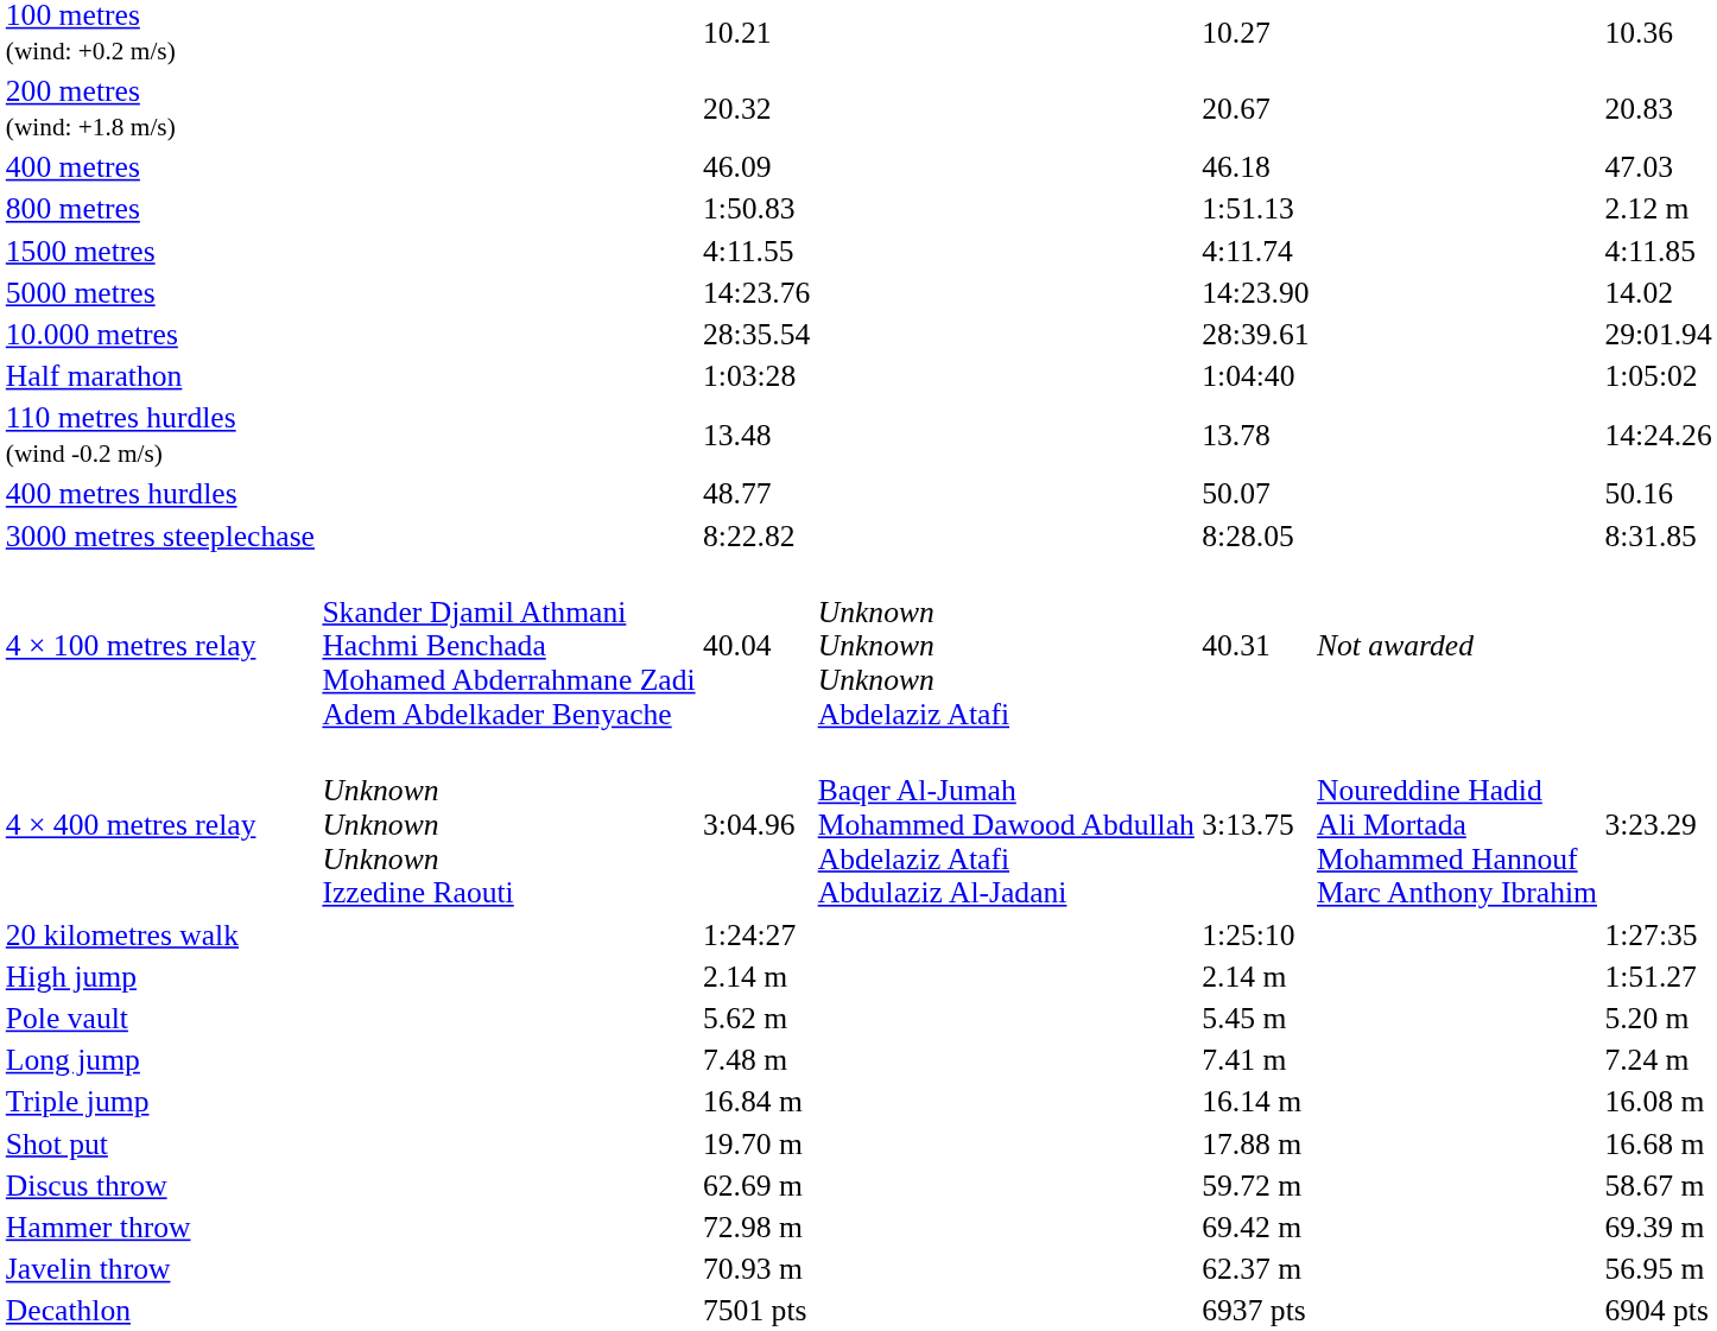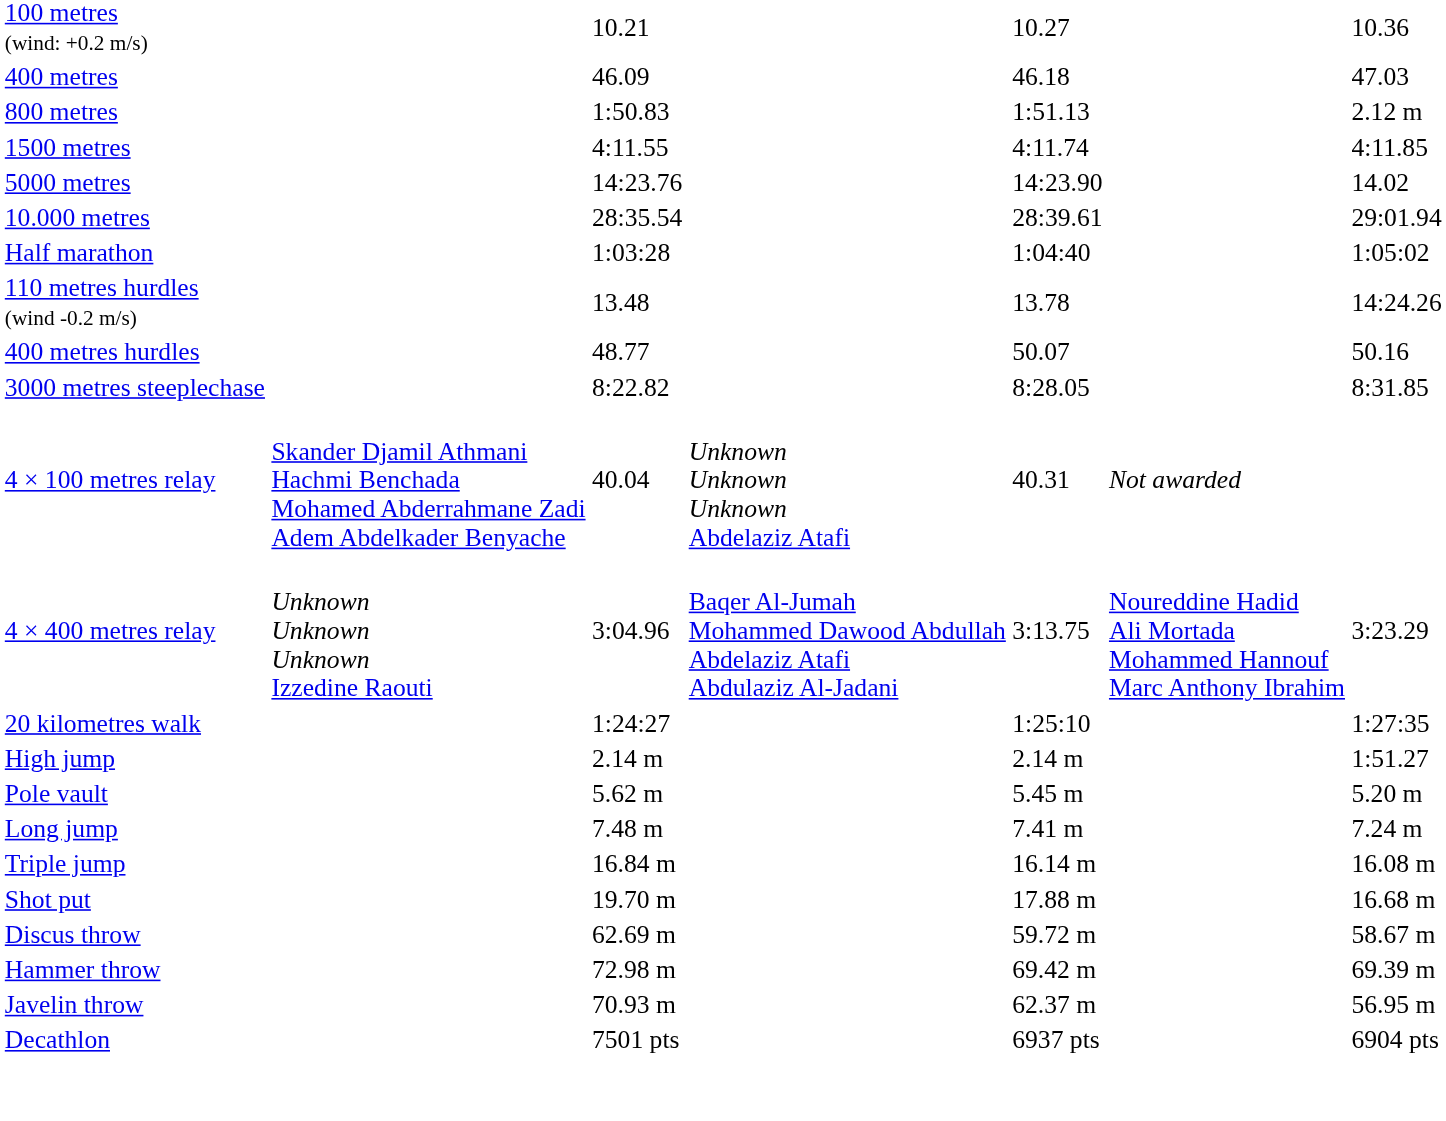- row: 200 metres (wind: +1.8 m/s) | 20.32 | 20.67 | 20.83
